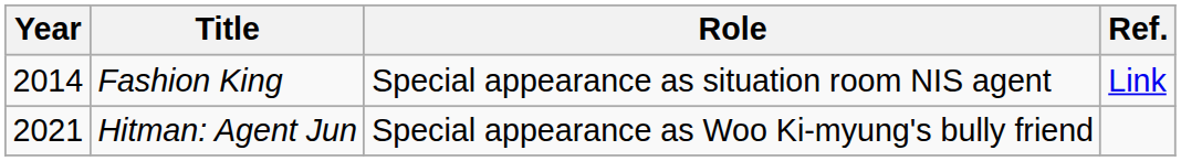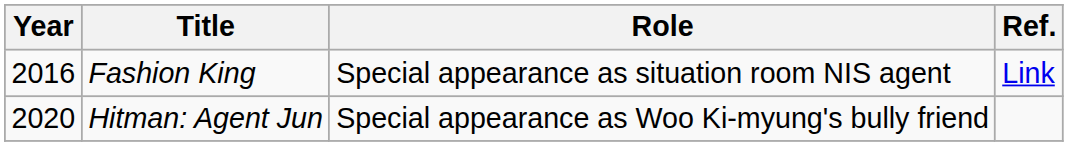Fashion King | Year: 2014 -> 2016
Hitman: Agent Jun | Year: 2021 -> 2020
